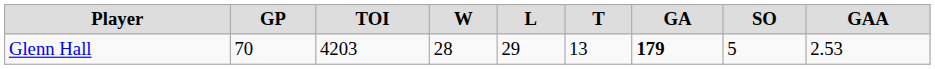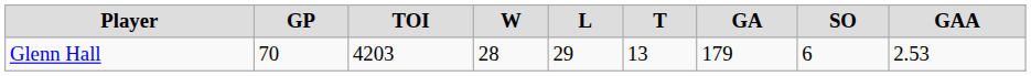Glenn Hall | GA: bold -> normal
Glenn Hall | SO: 5 -> 6
